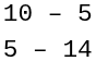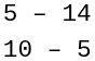rows swapped: 5 – 14 <-> 10 – 5
